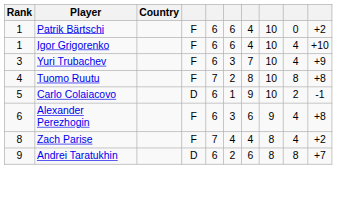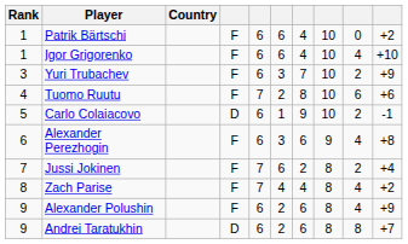Yuri Trubachev | column 9: 4 -> 2
Tuomo Ruutu | column 9: 8 -> 6
Tuomo Ruutu | column 10: +8 -> +6
+ row: 7 | Jussi Jokinen | F | 7 | 6 | 2 | 8 | 2 | +4
+ row: 9 | Alexander Polushin | F | 6 | 2 | 6 | 8 | 4 | +9
